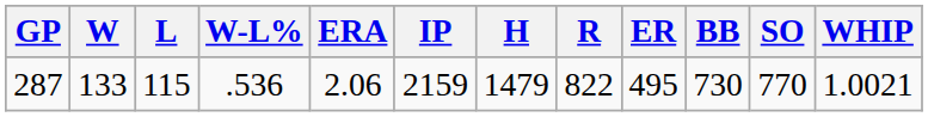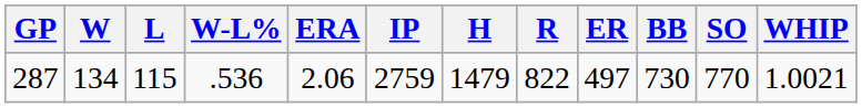287 | W: 133 -> 134
287 | IP: 2159 -> 2759
287 | ER: 495 -> 497
